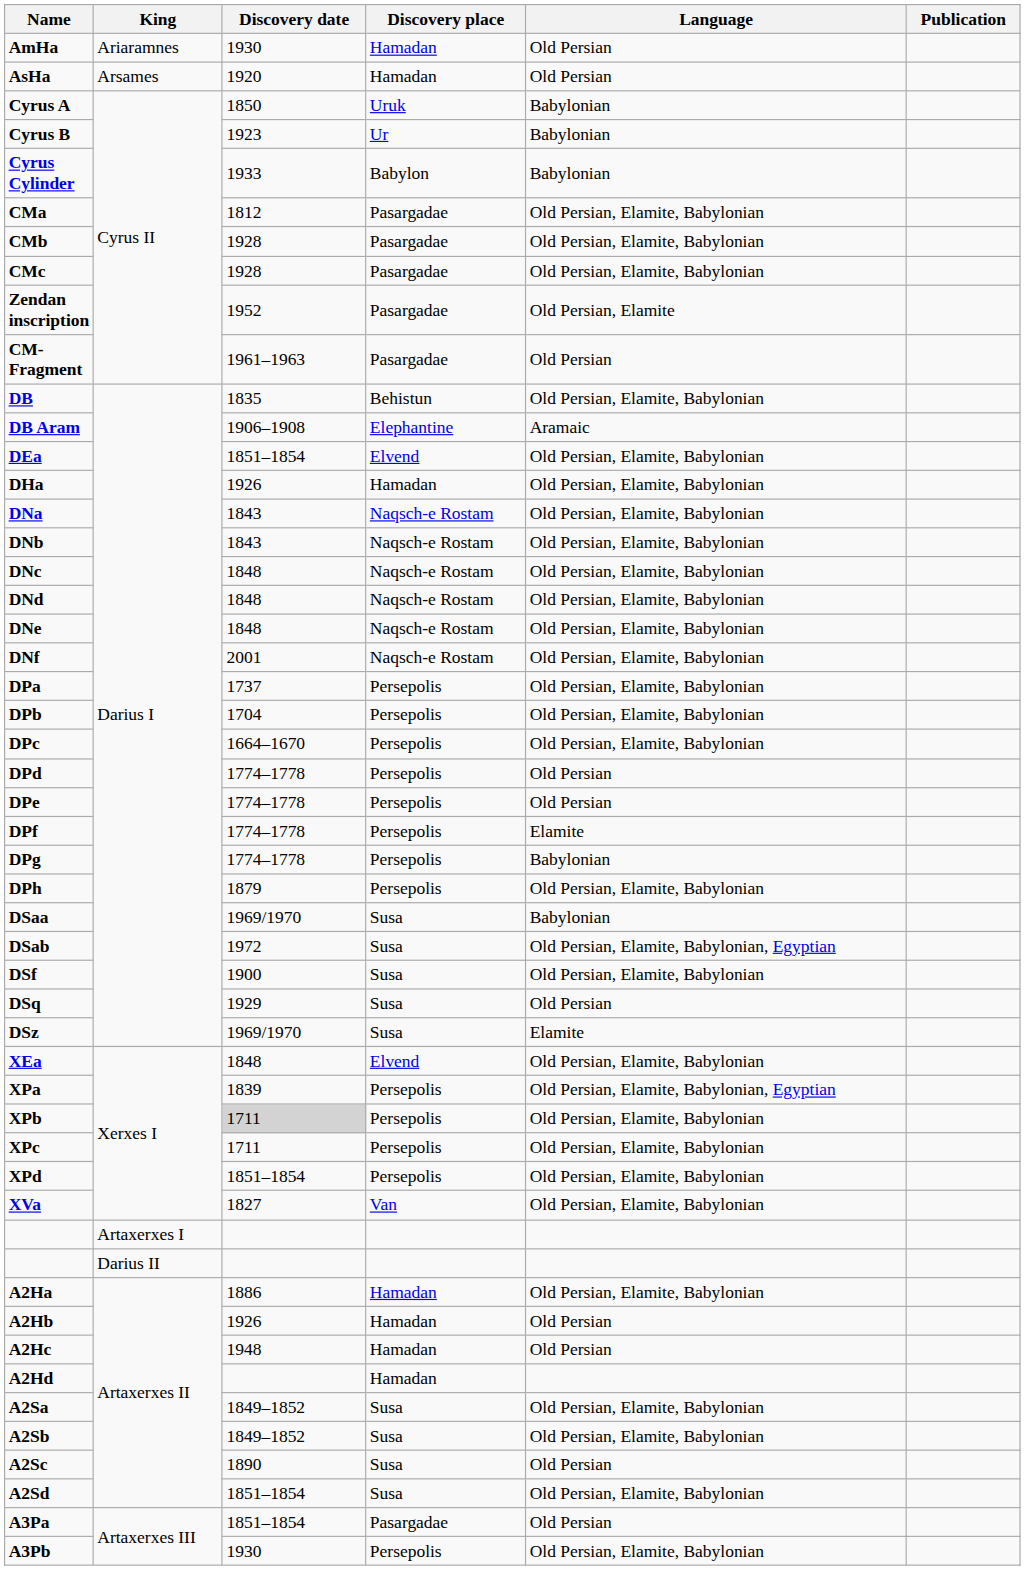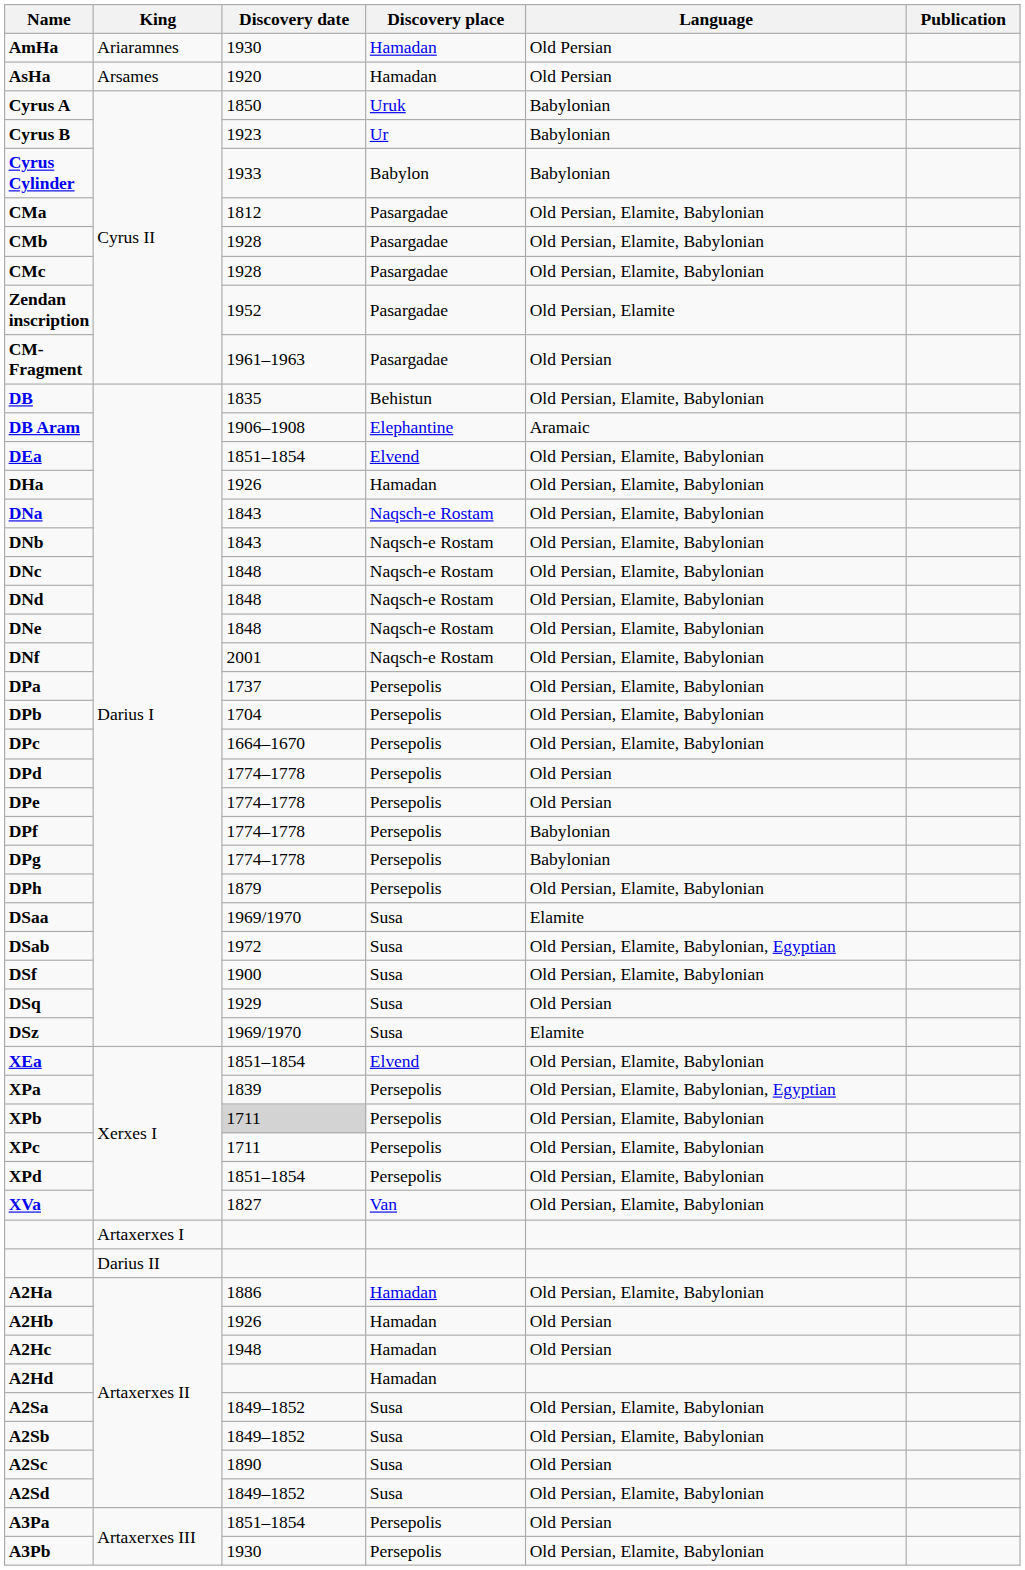DPf | Language: Elamite -> Babylonian
DSaa | Language: Babylonian -> Elamite
XEa | Discovery date: 1848 -> 1851–1854
A2Sd | Discovery date: 1851–1854 -> 1849–1852
A3Pa | Discovery place: Pasargadae -> Persepolis
